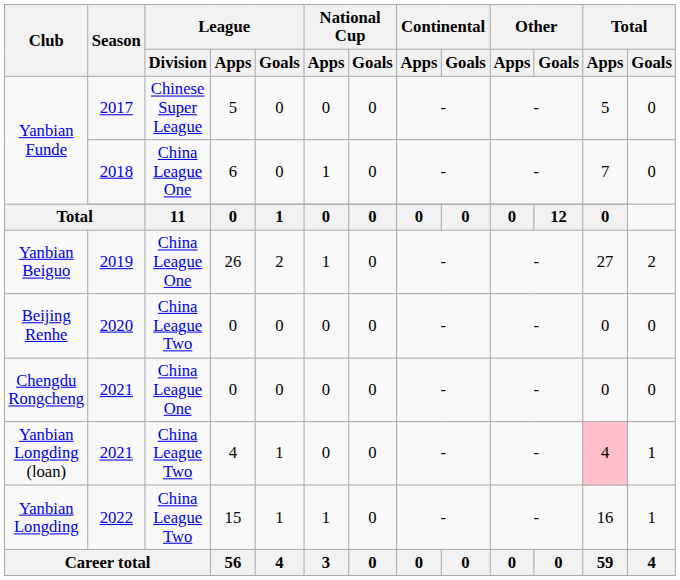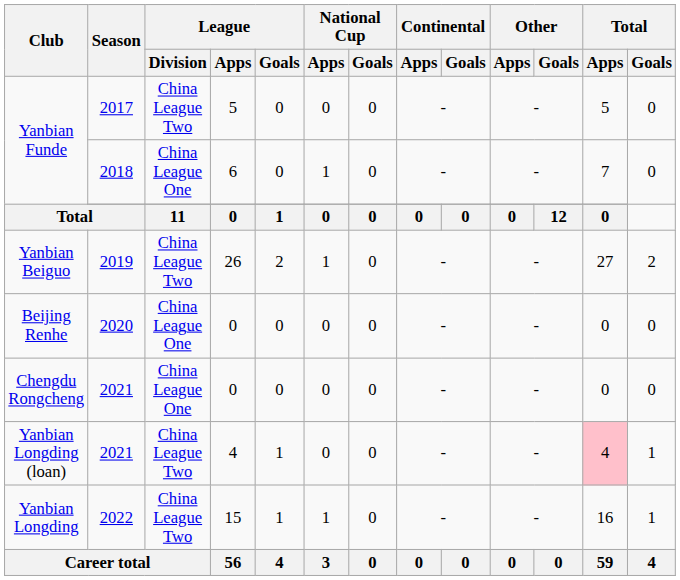Yanbian Funde / 2017 | League / Division: Chinese Super League -> China League Two
Yanbian Beiguo | League / Division: China League One -> China League Two
Beijing Renhe | League / Division: China League Two -> China League One
